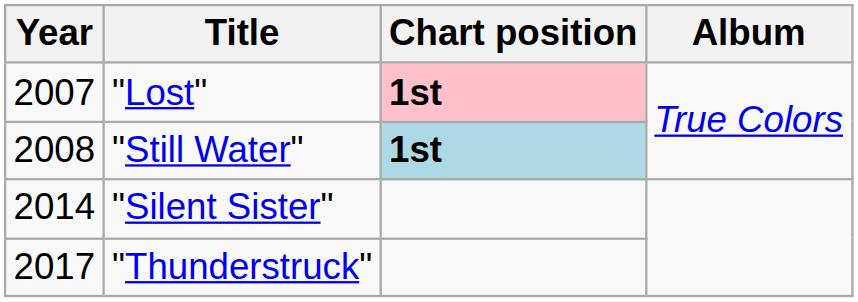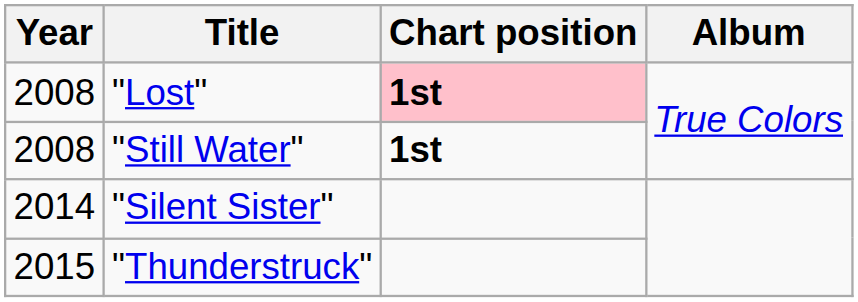"Lost" | Year: 2007 -> 2008
"Still Water" | Chart position: lightblue background -> no background
"Thunderstruck" | Year: 2017 -> 2015
